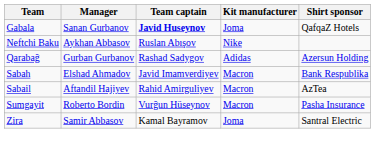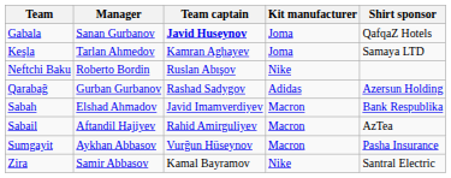+ row: Keşla | Tarlan Ahmedov | Kamran Aghayev | Joma | Samaya LTD
Neftchi Baku | Manager: Aykhan Abbasov -> Roberto Bordin
Sumgayit | Manager: Roberto Bordin -> Aykhan Abbasov
Zira | Kit manufacturer: Joma -> Nike
